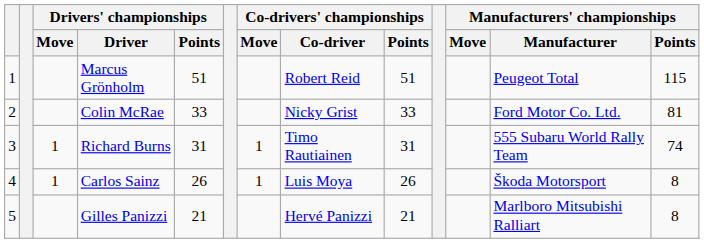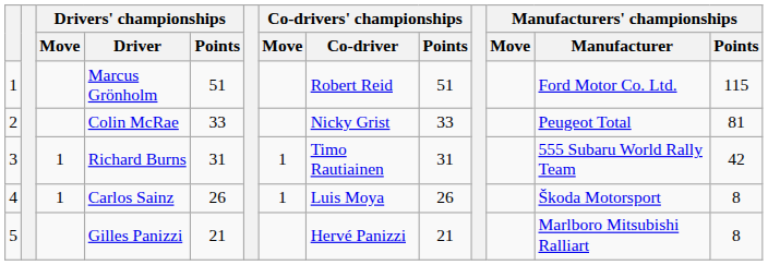Marcus Grönholm | Manufacturers' championships / Manufacturer: Peugeot Total -> Ford Motor Co. Ltd.
Colin McRae | Manufacturers' championships / Manufacturer: Ford Motor Co. Ltd. -> Peugeot Total
Richard Burns | Manufacturers' championships / Points: 74 -> 42
